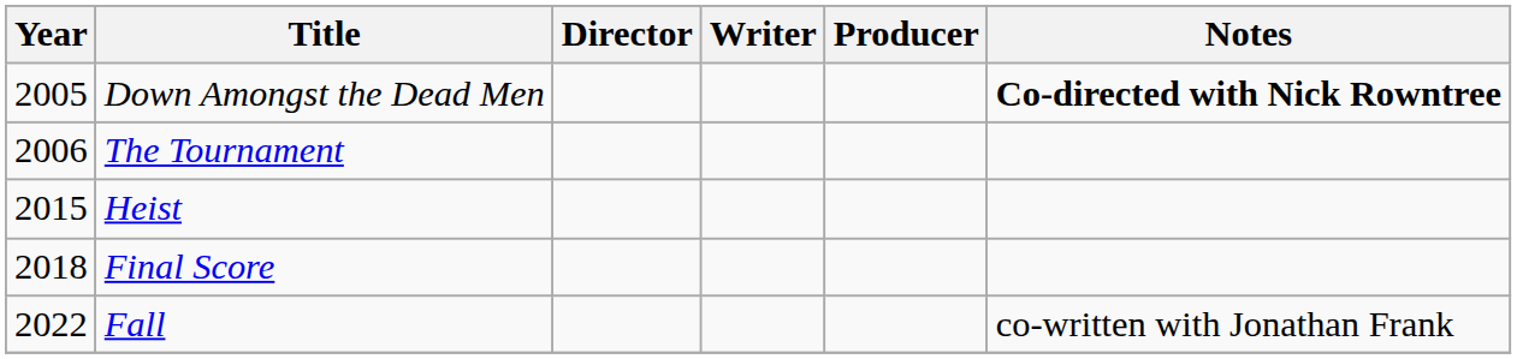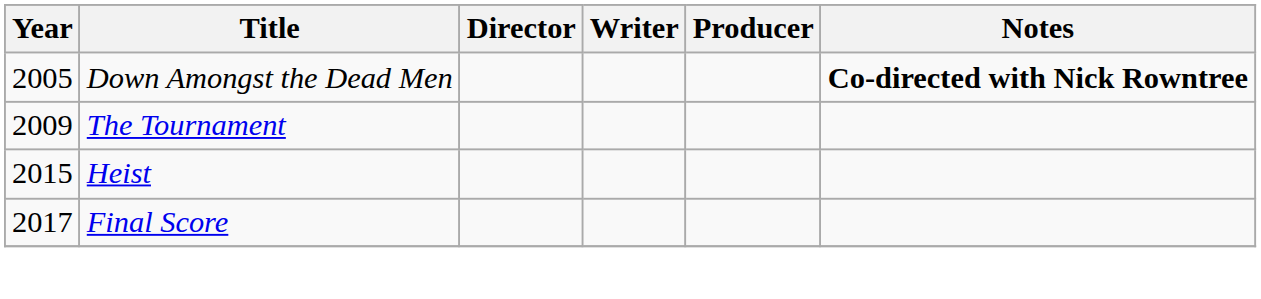The Tournament | Year: 2006 -> 2009
Final Score | Year: 2018 -> 2017
- row: 2022 | Fall | co-written with Jonathan Frank
